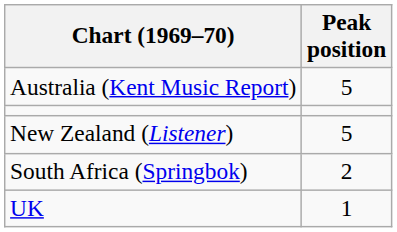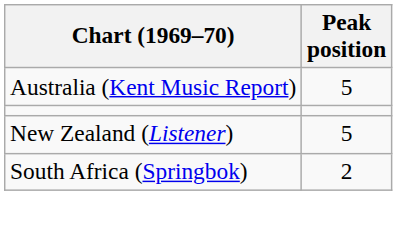- row: UK | 1
